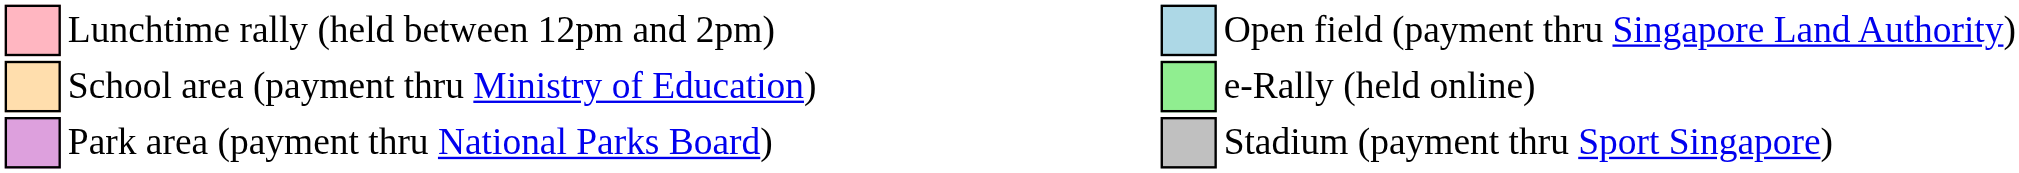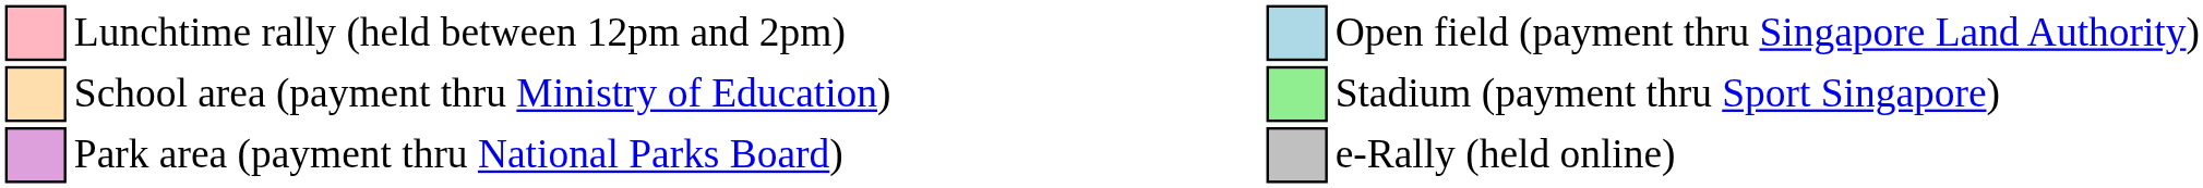School area (payment thru Ministry of Education) | column 10: e-Rally (held online) -> Stadium (payment thru Sport Singapore)
Park area (payment thru National Parks Board) | column 10: Stadium (payment thru Sport Singapore) -> e-Rally (held online)
